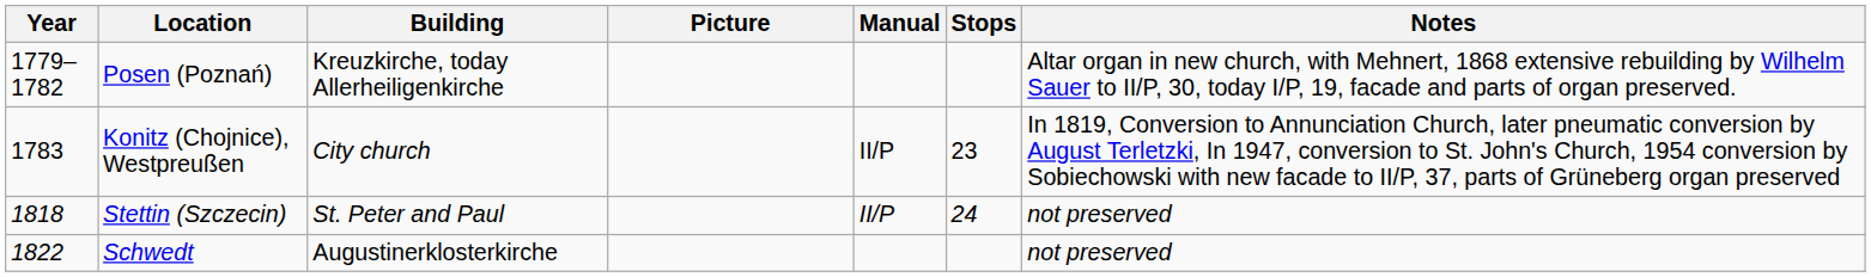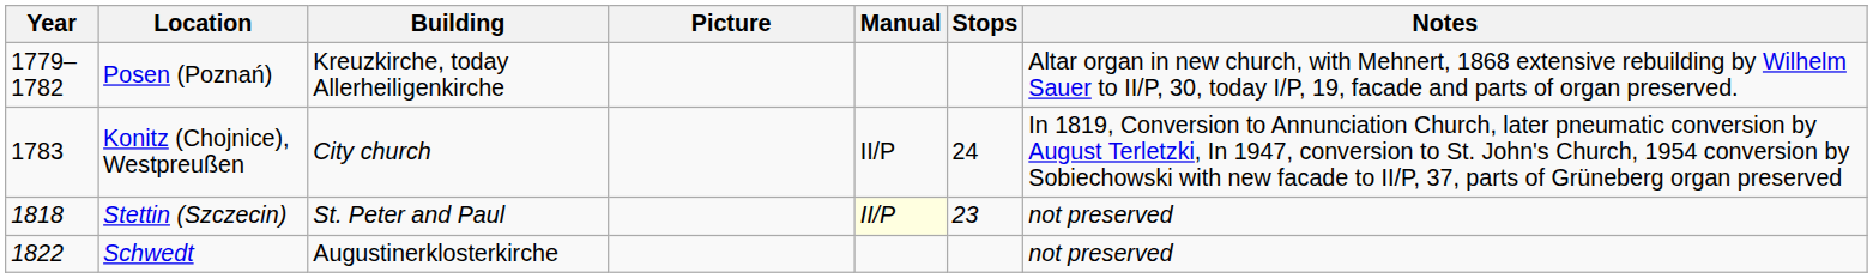Konitz (Chojnice), Westpreußen | Stops: 23 -> 24
Stettin (Szczecin) | Manual: no background -> lightyellow background
Stettin (Szczecin) | Stops: 24 -> 23
